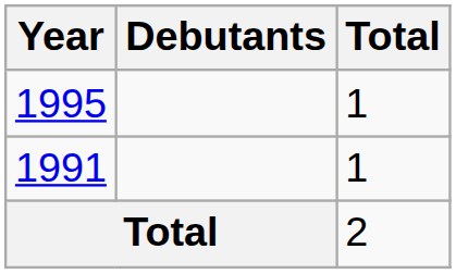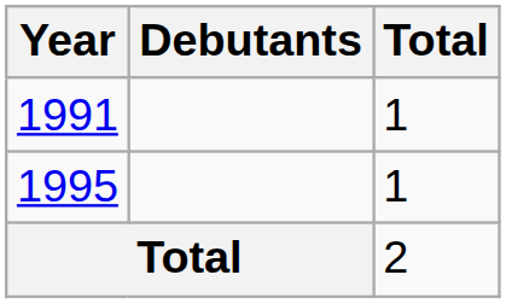rows swapped: 1991 <-> 1995
